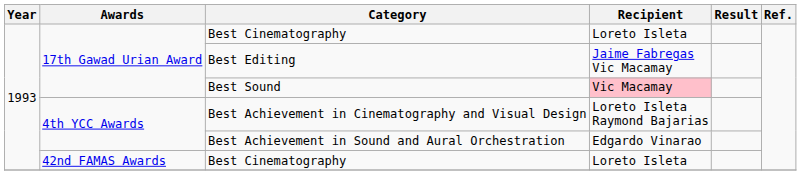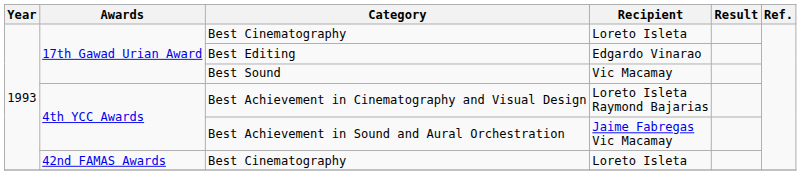Best Editing | Recipient: Jaime Fabregas Vic Macamay -> Edgardo Vinarao
Best Sound | Recipient: pink background -> no background
Best Achievement in Sound and Aural Orchestration | Recipient: Edgardo Vinarao -> Jaime Fabregas Vic Macamay
